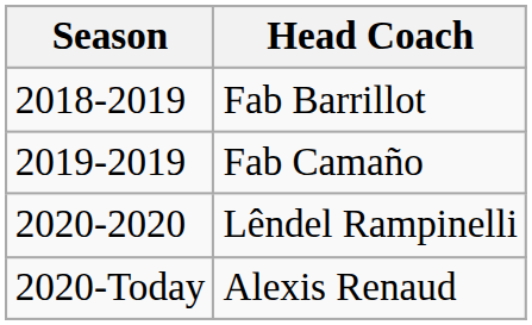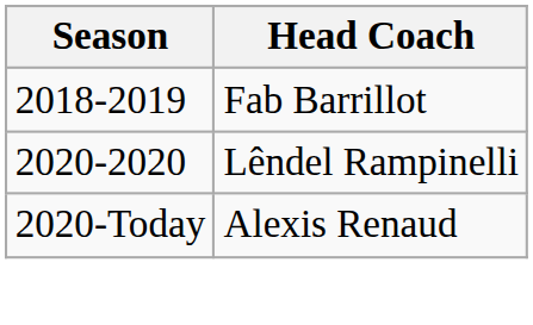- row: 2019-2019 | Fab Camaño
